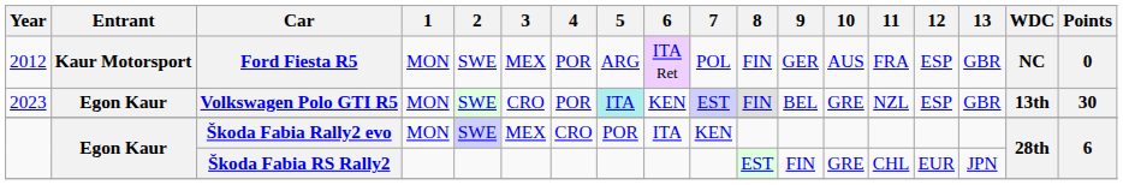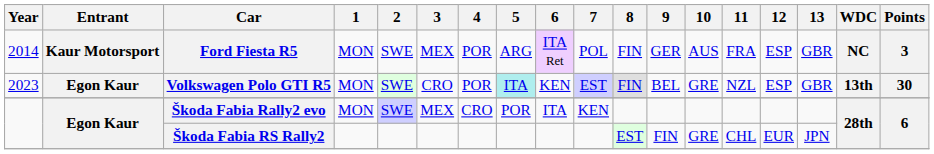Ford Fiesta R5 | Year: 2012 -> 2014
Ford Fiesta R5 | Points: 0 -> 3
